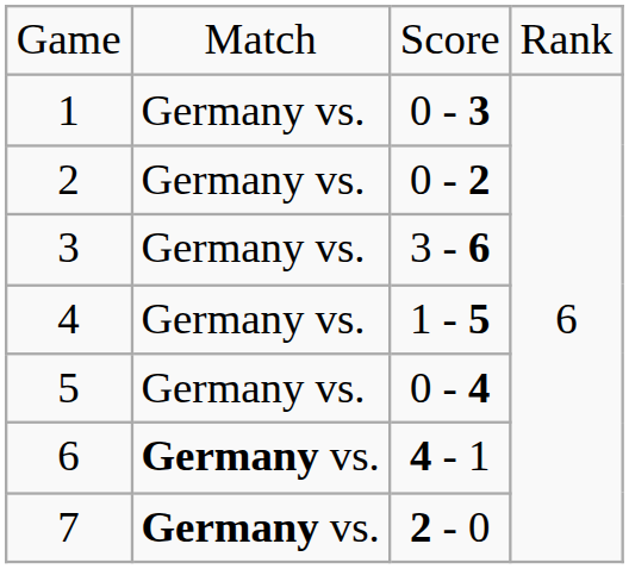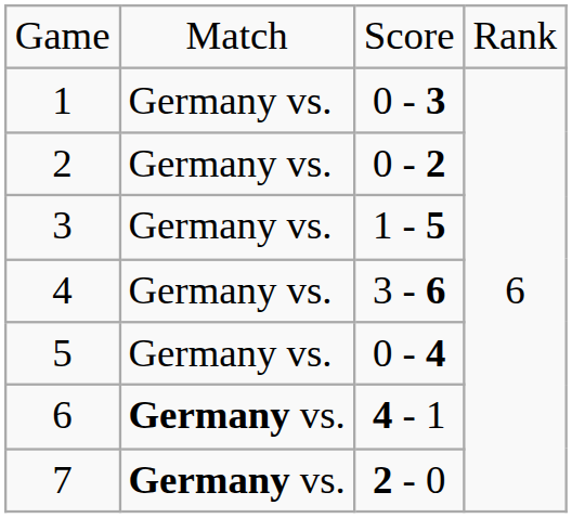3 | column 3: 3 - 6 -> 1 - 5
4 | column 3: 1 - 5 -> 3 - 6
